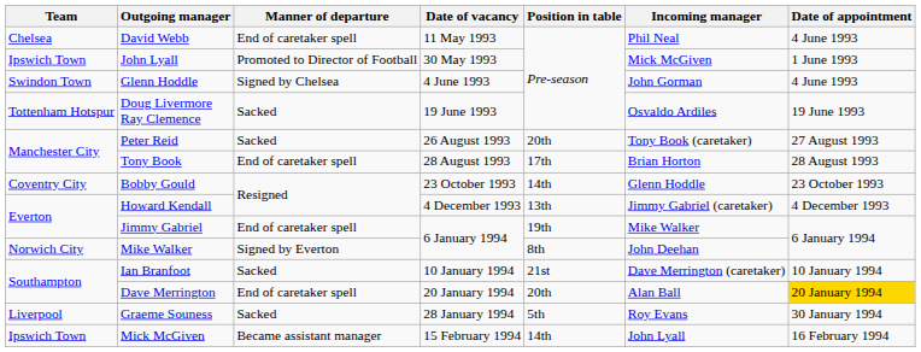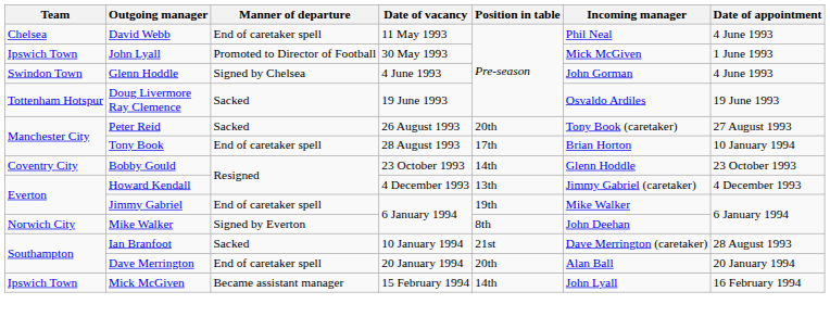Tony Book | Date of appointment: 28 August 1993 -> 10 January 1994
Ian Branfoot | Date of appointment: 10 January 1994 -> 28 August 1993
Dave Merrington | Date of appointment: gold background -> no background
- row: Liverpool | Graeme Souness | Sacked | 28 January 1994 | 5th | Roy Evans | 30 January 1994
